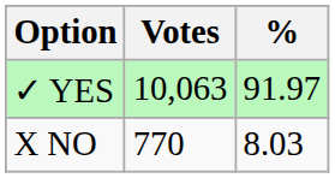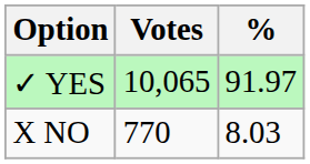✓ YES | Votes: 10,063 -> 10,065
